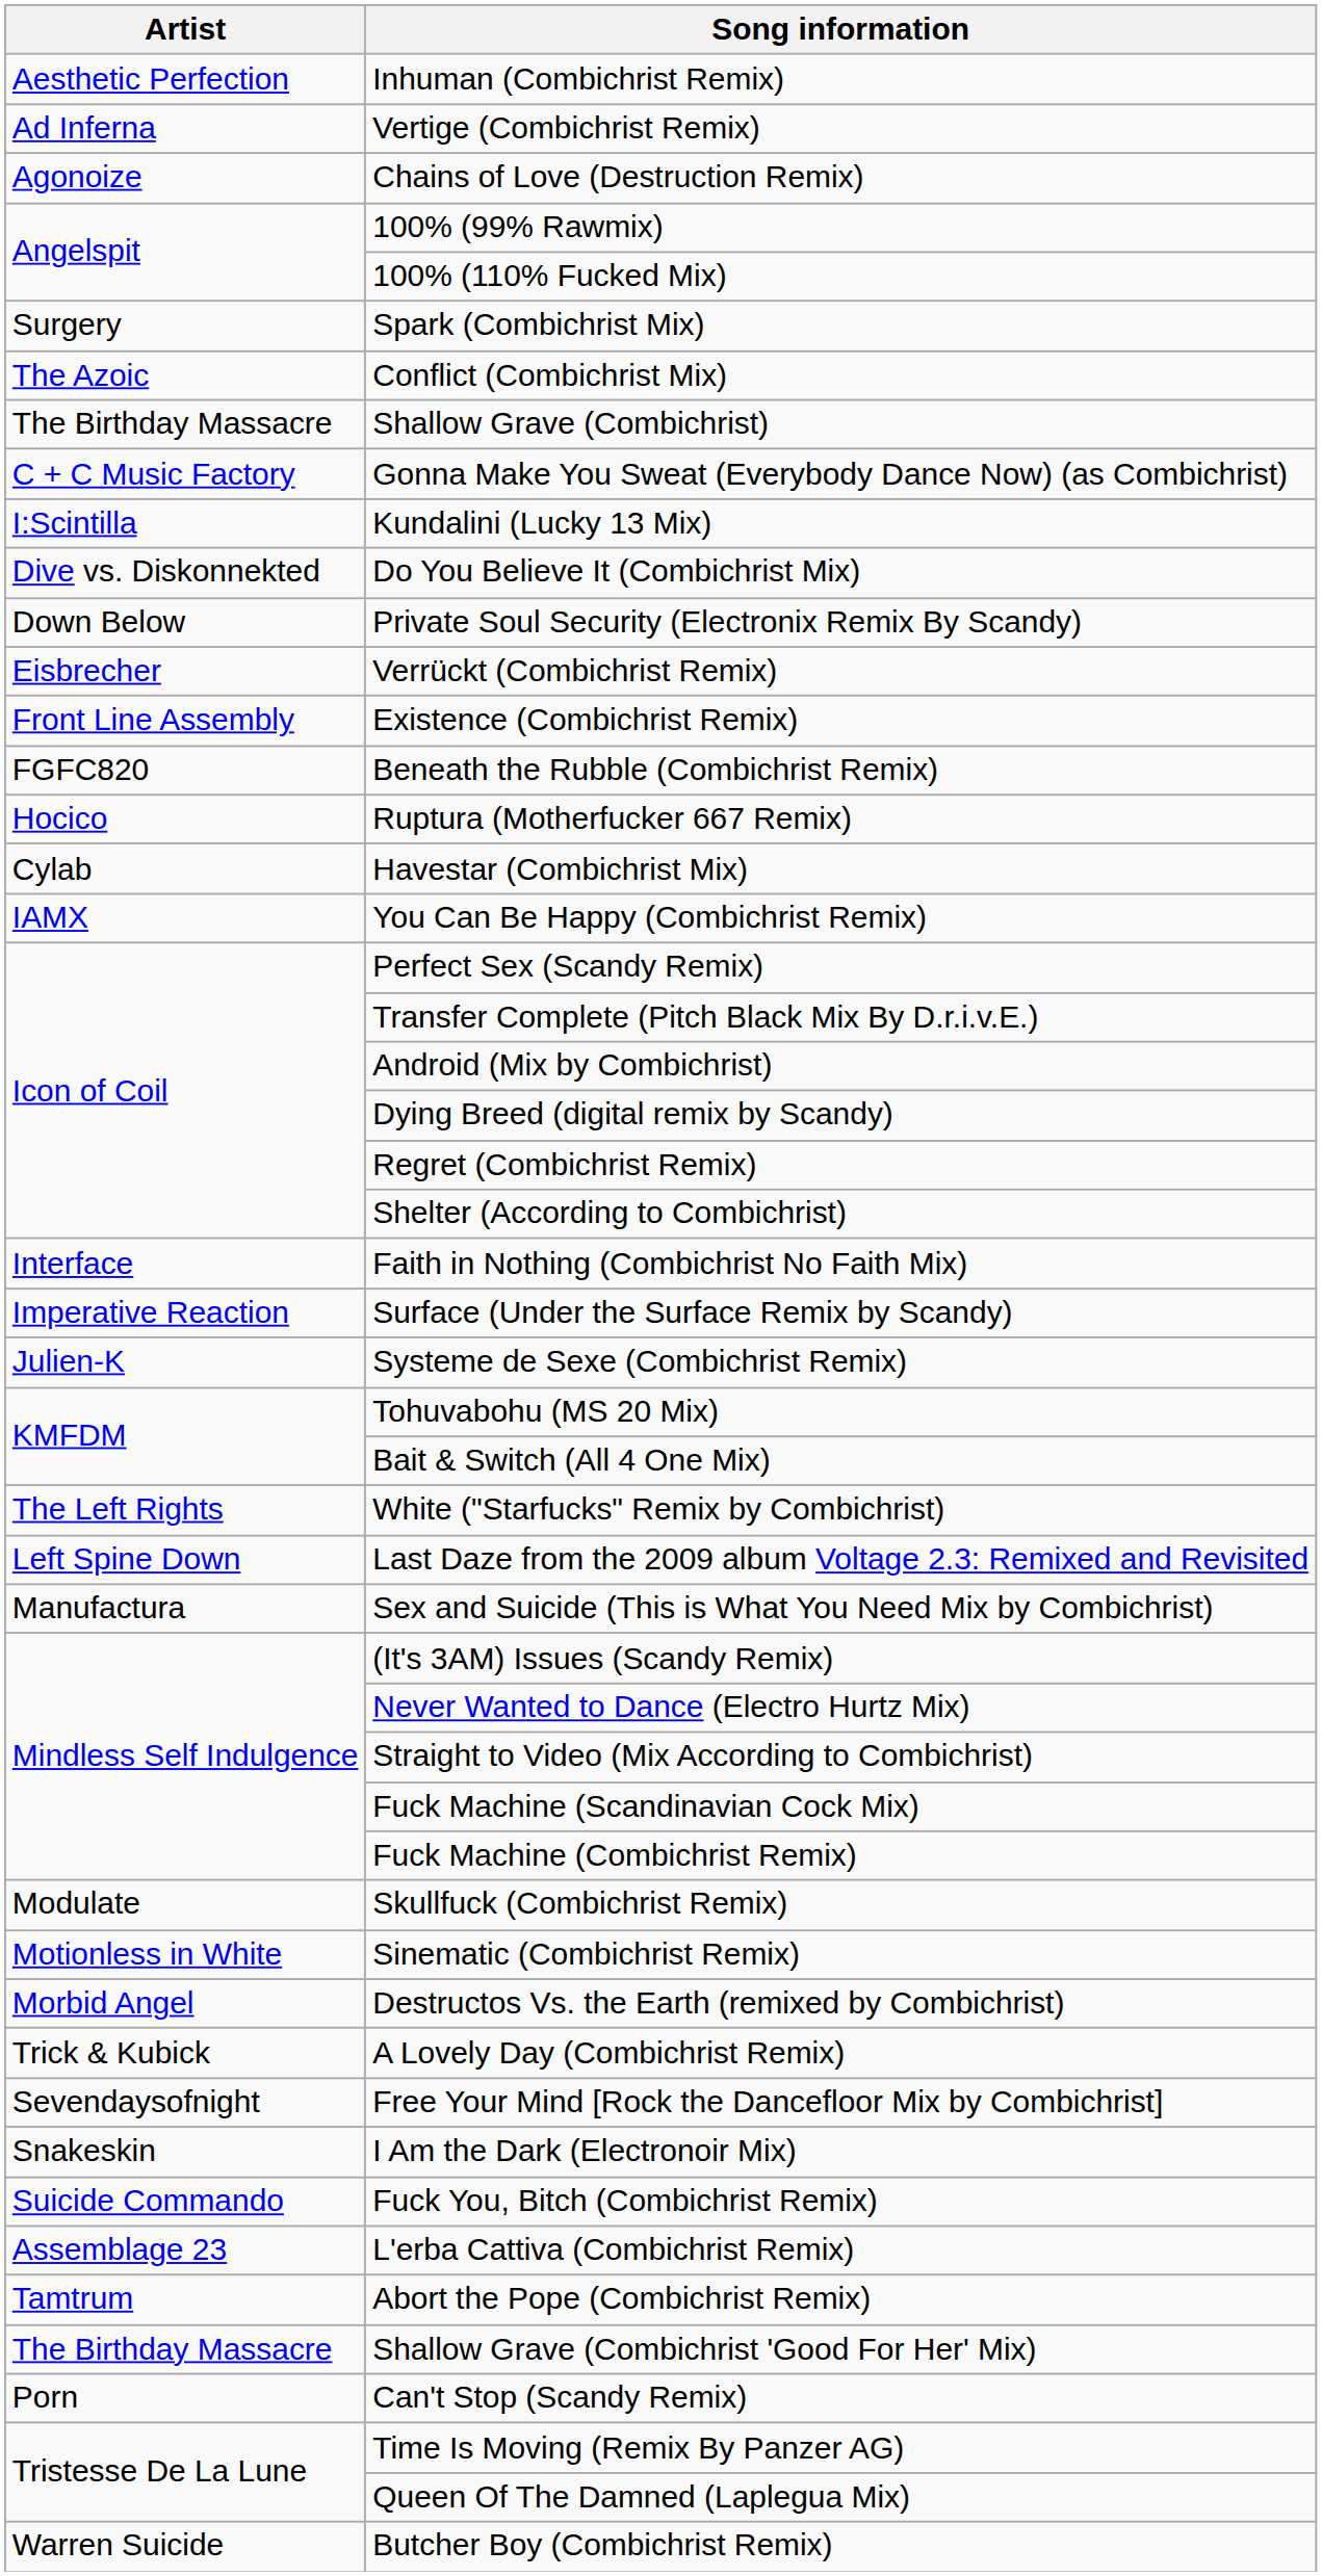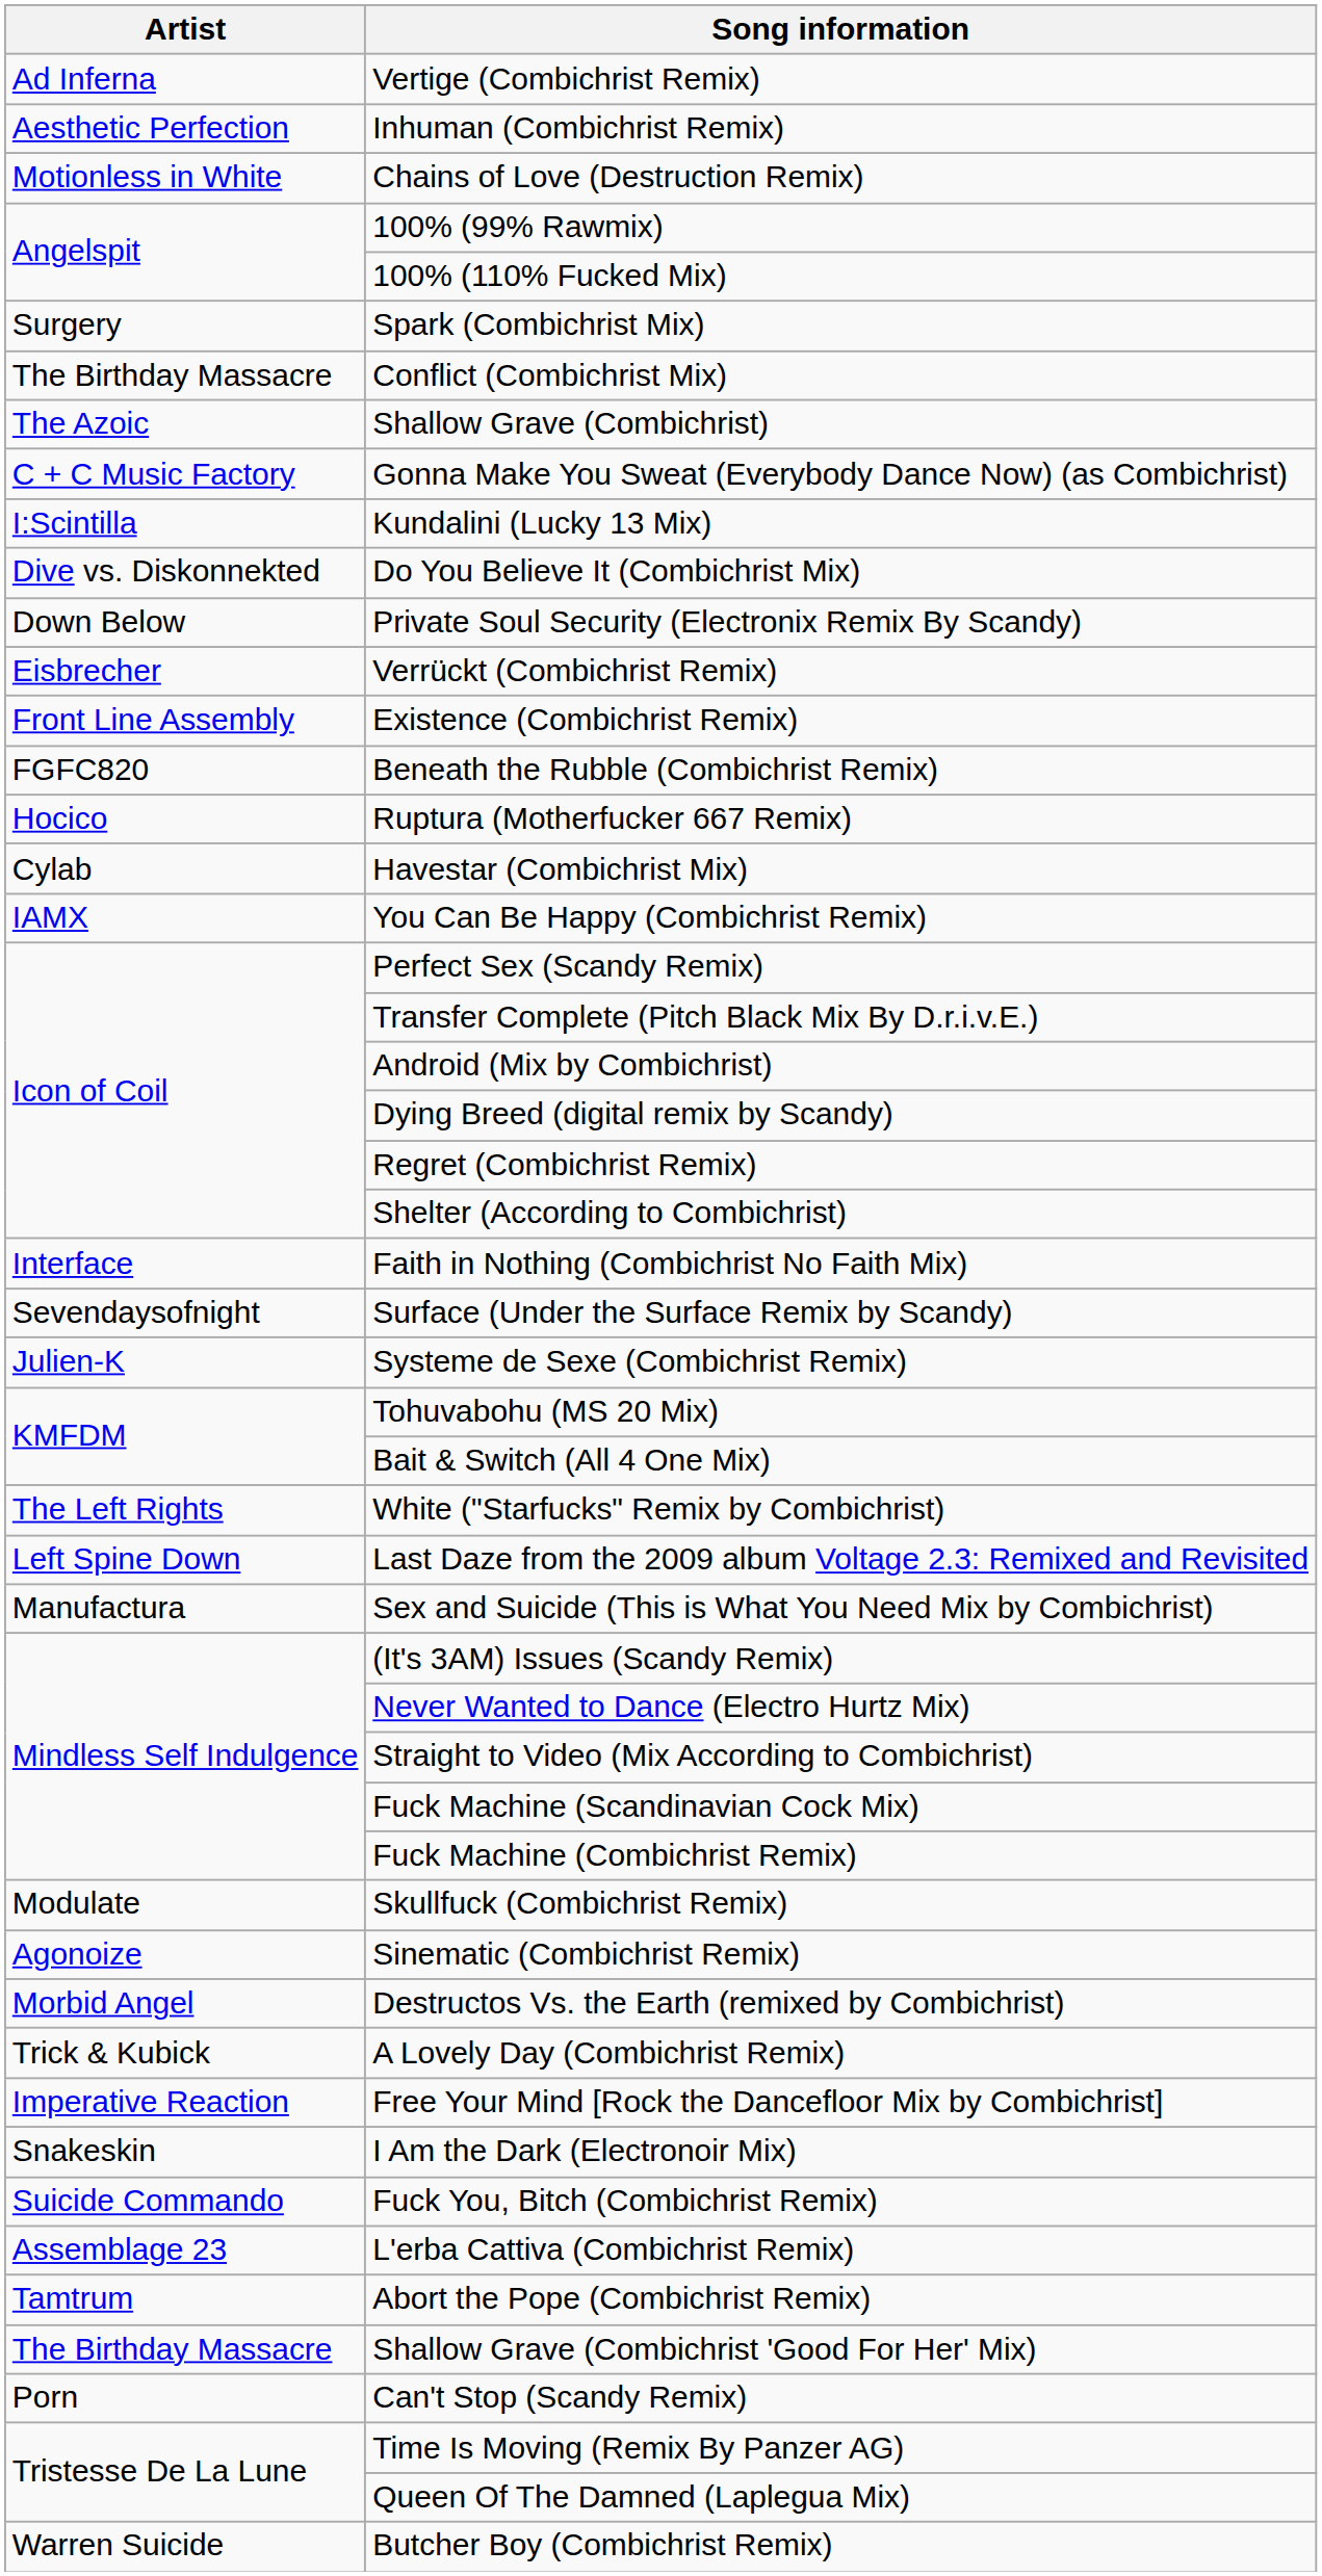rows swapped: Vertige (Combichrist Remix) <-> Inhuman (Combichrist Remix)
Chains of Love (Destruction Remix) | Artist: Agonoize -> Motionless in White
Conflict (Combichrist Mix) | Artist: The Azoic -> The Birthday Massacre
Shallow Grave (Combichrist) | Artist: The Birthday Massacre -> The Azoic
Surface (Under the Surface Remix by Scandy) | Artist: Imperative Reaction -> Sevendaysofnight
Sinematic (Combichrist Remix) | Artist: Motionless in White -> Agonoize
Free Your Mind [Rock the Dancefloor Mix by Combichrist] | Artist: Sevendaysofnight -> Imperative Reaction
